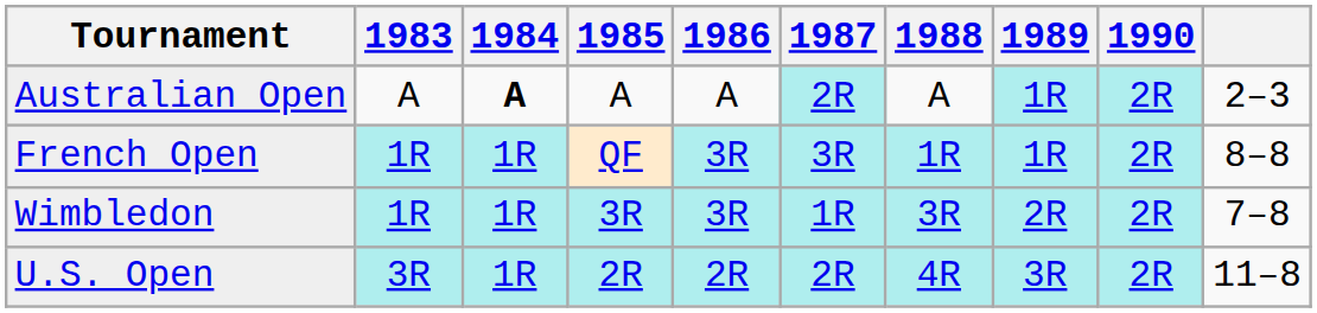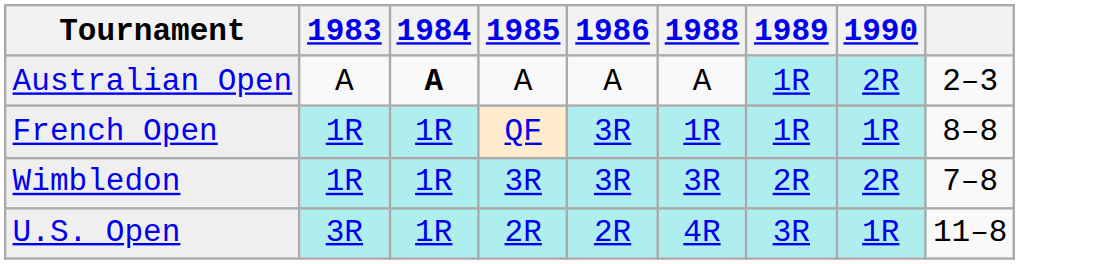- column: 1987 | 2R | 3R | 1R | 2R
French Open | 1990: 2R -> 1R
U.S. Open | 1990: 2R -> 1R
